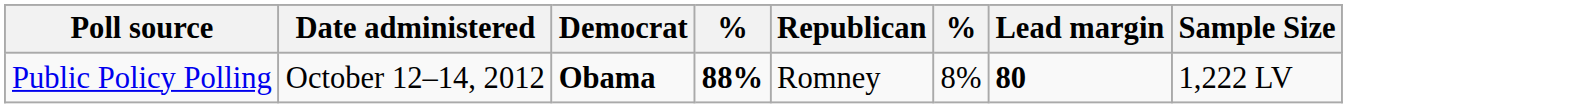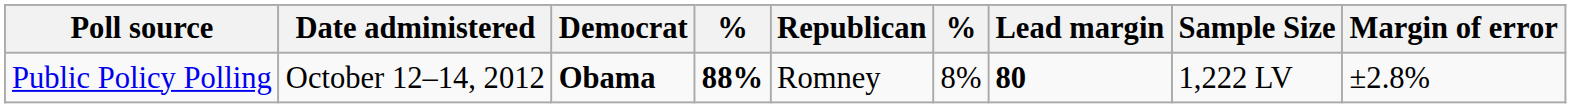+ column: Margin of error | ±2.8%
